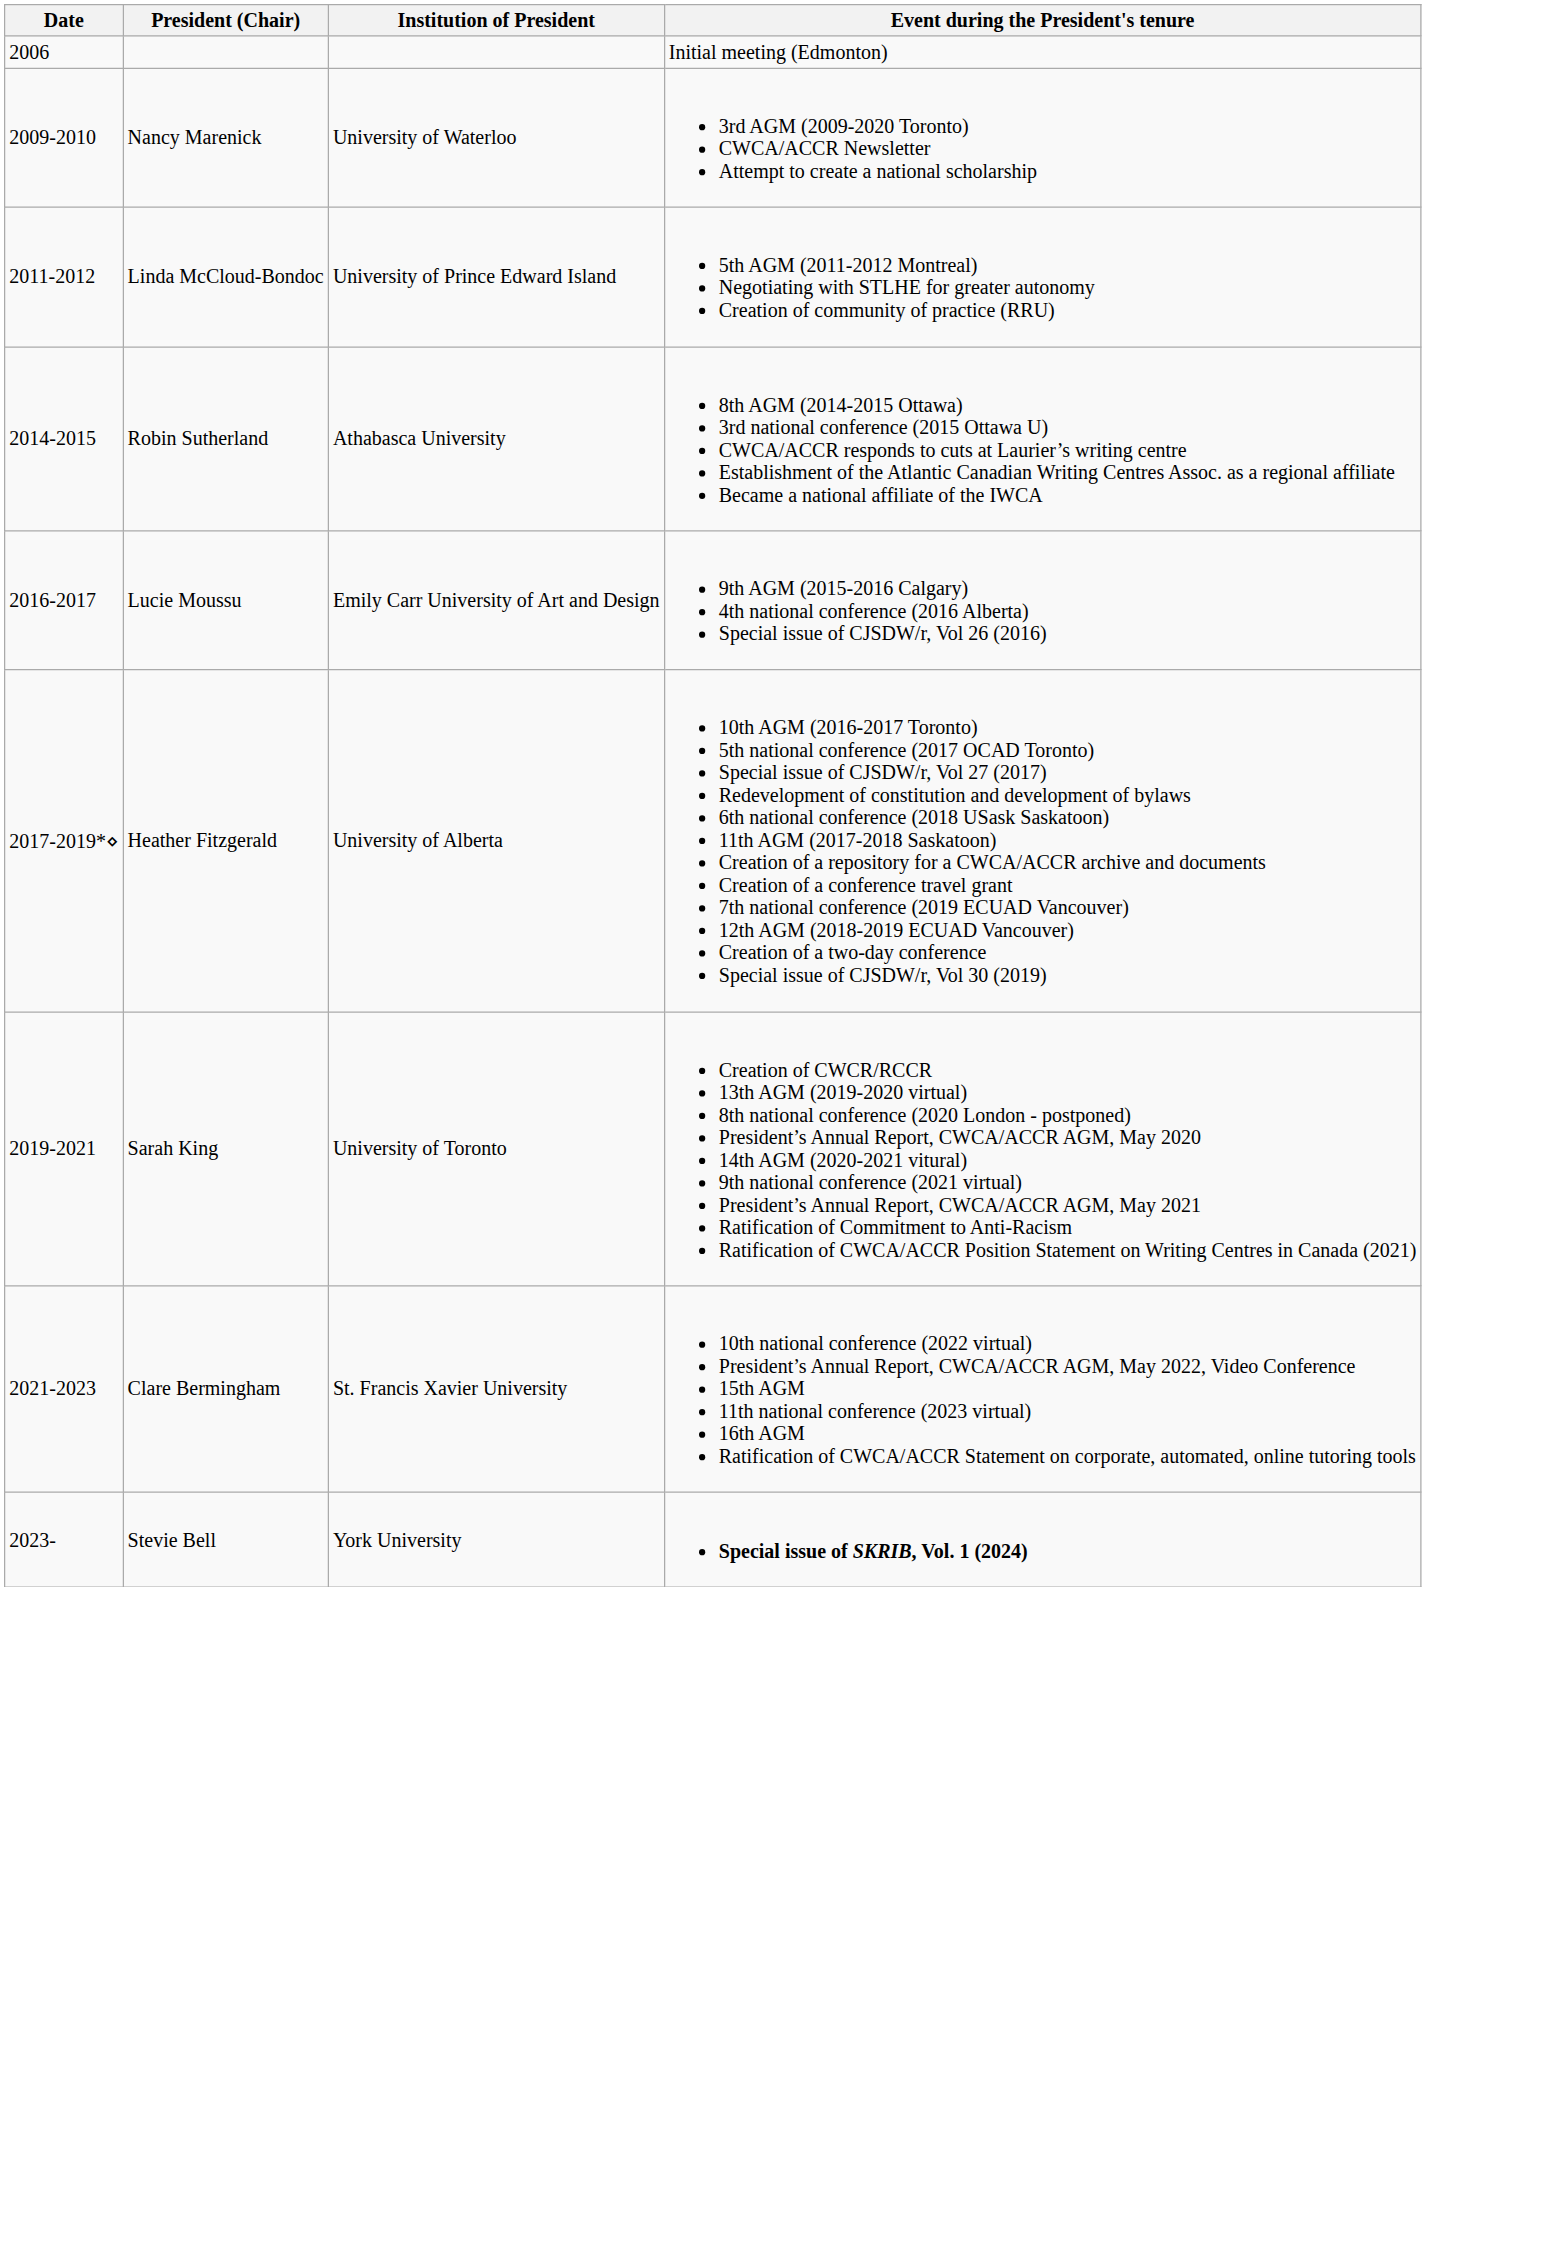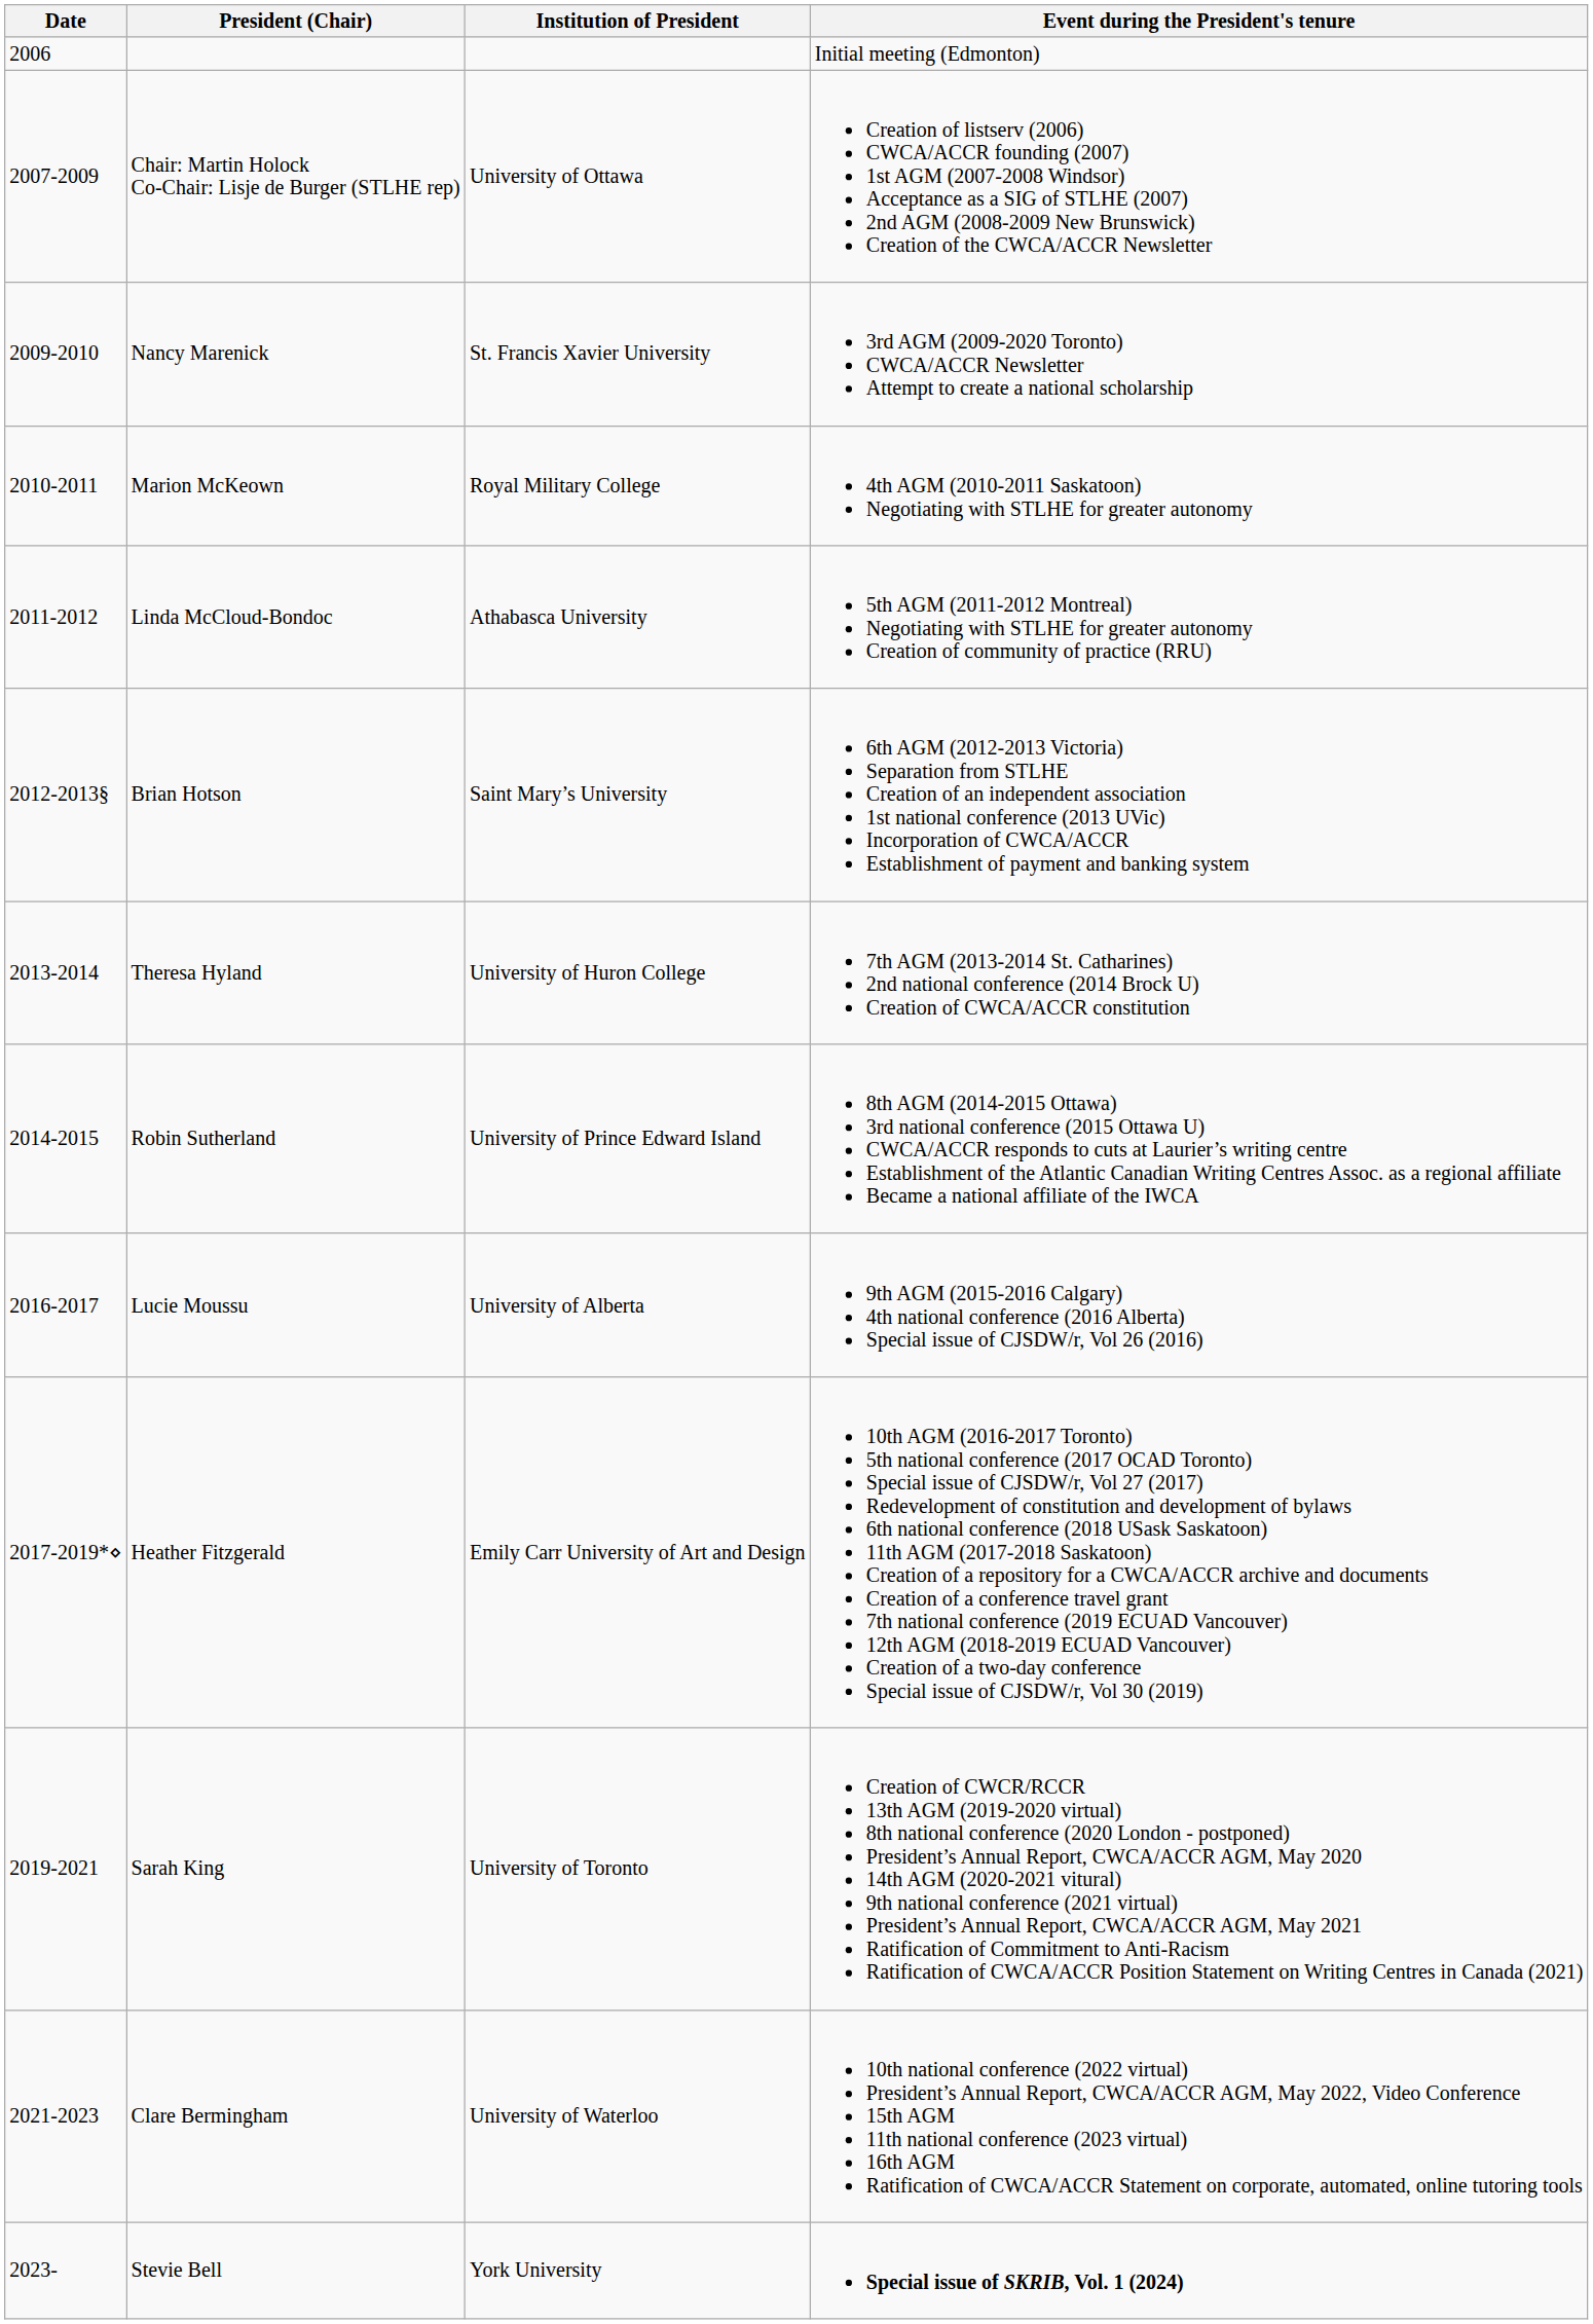+ row: 2007-2009 | Chair: Martin Holock Co-Chair: Lisje de Burger (STLHE rep) | University of Ottawa | Creation of listserv (2006) CWCA/ACCR founding (2007) 1st AGM (2007-2008 Windsor) Acceptance as a SIG of STLHE (2007) 2nd AGM (2008-2009 New Brunswick) Creation of the CWCA/ACCR Newsletter
Nancy Marenick | Institution of President: University of Waterloo -> St. Francis Xavier University
+ row: 2010-2011 | Marion McKeown | Royal Military College | 4th AGM (2010-2011 Saskatoon) Negotiating with STLHE for greater autonomy
Linda McCloud-Bondoc | Institution of President: University of Prince Edward Island -> Athabasca University
+ row: 2012-2013§ | Brian Hotson | Saint Mary’s University | 6th AGM (2012-2013 Victoria) Separation from STLHE Creation of an independent association 1st national conference (2013 UVic) Incorporation of CWCA/ACCR Establishment of payment and banking system
+ row: 2013-2014 | Theresa Hyland | University of Huron College | 7th AGM (2013-2014 St. Catharines) 2nd national conference (2014 Brock U) Creation of CWCA/ACCR constitution
Robin Sutherland | Institution of President: Athabasca University -> University of Prince Edward Island
Lucie Moussu | Institution of President: Emily Carr University of Art and Design -> University of Alberta
Heather Fitzgerald | Institution of President: University of Alberta -> Emily Carr University of Art and Design
Clare Bermingham | Institution of President: St. Francis Xavier University -> University of Waterloo
